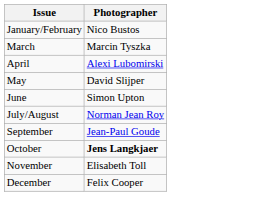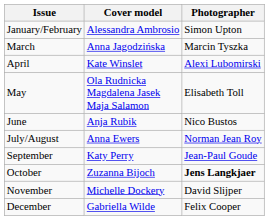+ column: Cover model | Alessandra Ambrosio | Anna Jagodzińska | Kate Winslet | Ola Rudnicka Magdalena Jasek Maja Salamon | Anja Rubik | Anna Ewers | Katy Perry | Zuzanna Bijoch | Michelle Dockery | Gabriella Wilde
January/February | Photographer: Nico Bustos -> Simon Upton
May | Photographer: David Slijper -> Elisabeth Toll
June | Photographer: Simon Upton -> Nico Bustos
November | Photographer: Elisabeth Toll -> David Slijper
